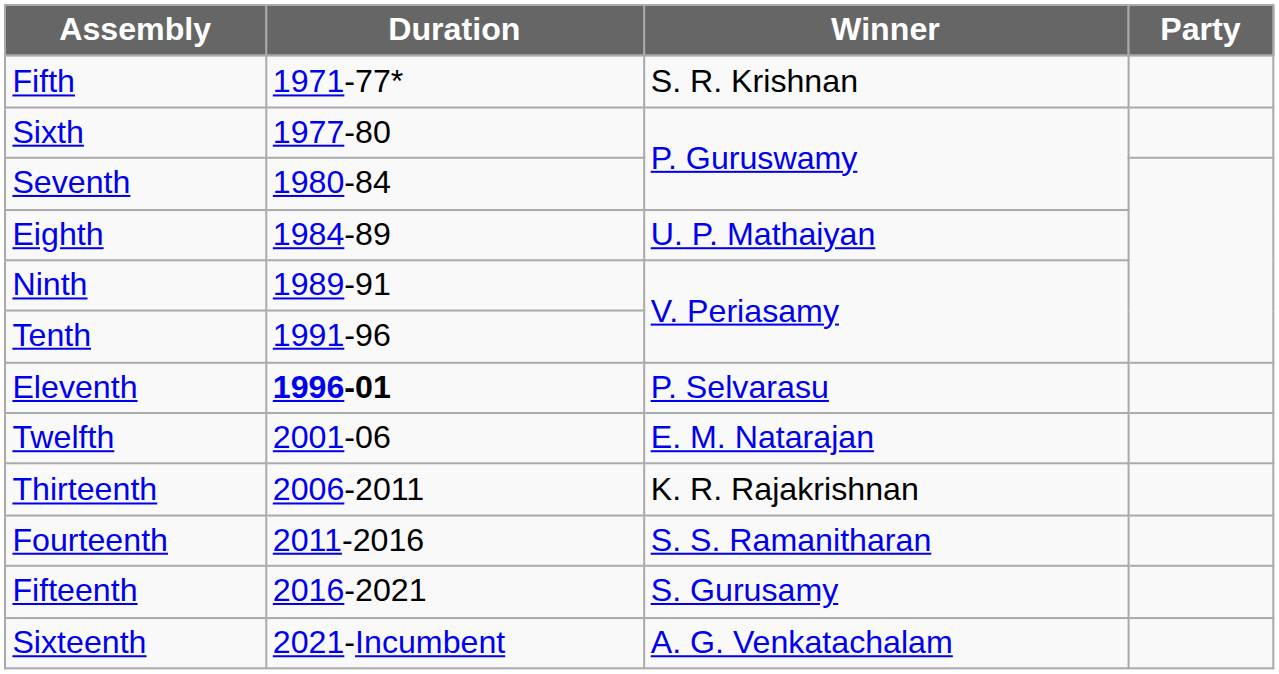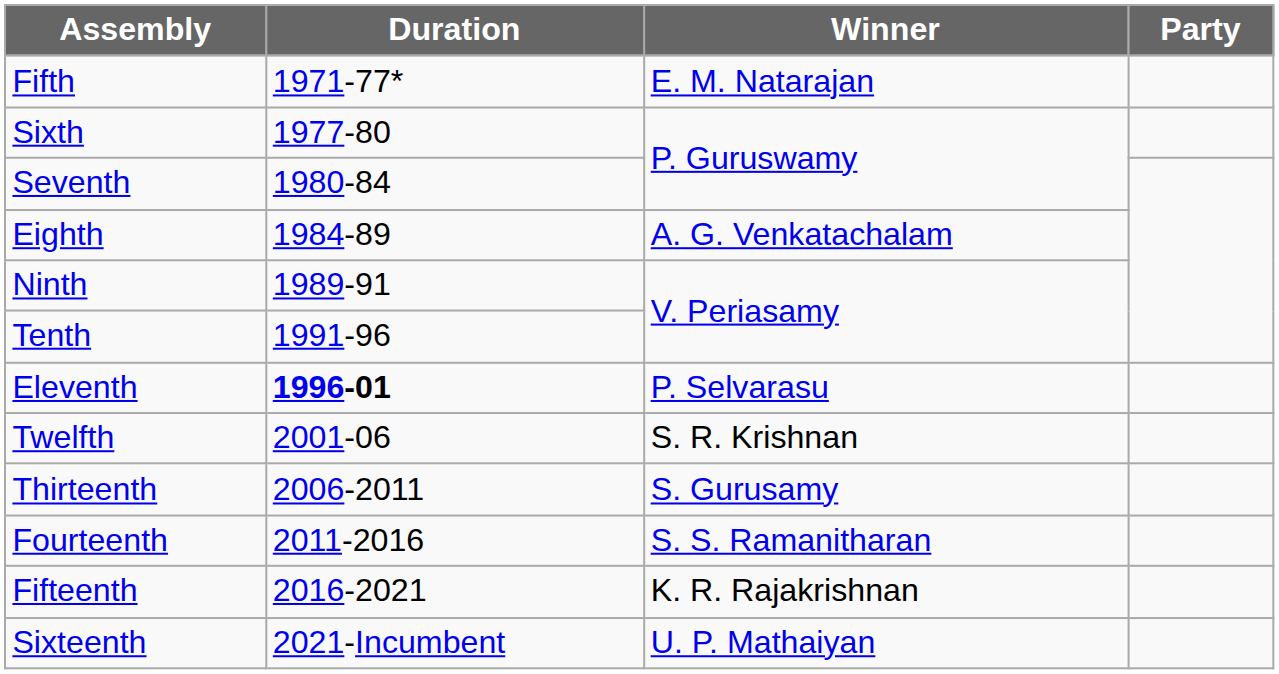Fifth | Winner: S. R. Krishnan -> E. M. Natarajan
Eighth | Winner: U. P. Mathaiyan -> A. G. Venkatachalam
Twelfth | Winner: E. M. Natarajan -> S. R. Krishnan
Thirteenth | Winner: K. R. Rajakrishnan -> S. Gurusamy
Fifteenth | Winner: S. Gurusamy -> K. R. Rajakrishnan
Sixteenth | Winner: A. G. Venkatachalam -> U. P. Mathaiyan
